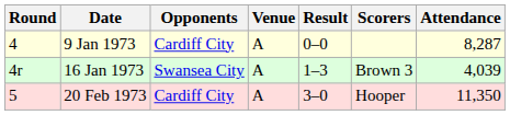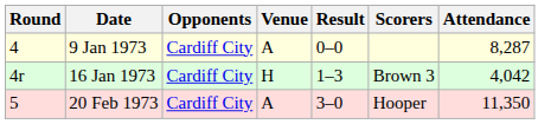16 Jan 1973 | Opponents: Swansea City -> Cardiff City
16 Jan 1973 | Venue: A -> H
16 Jan 1973 | Attendance: 4,039 -> 4,042
